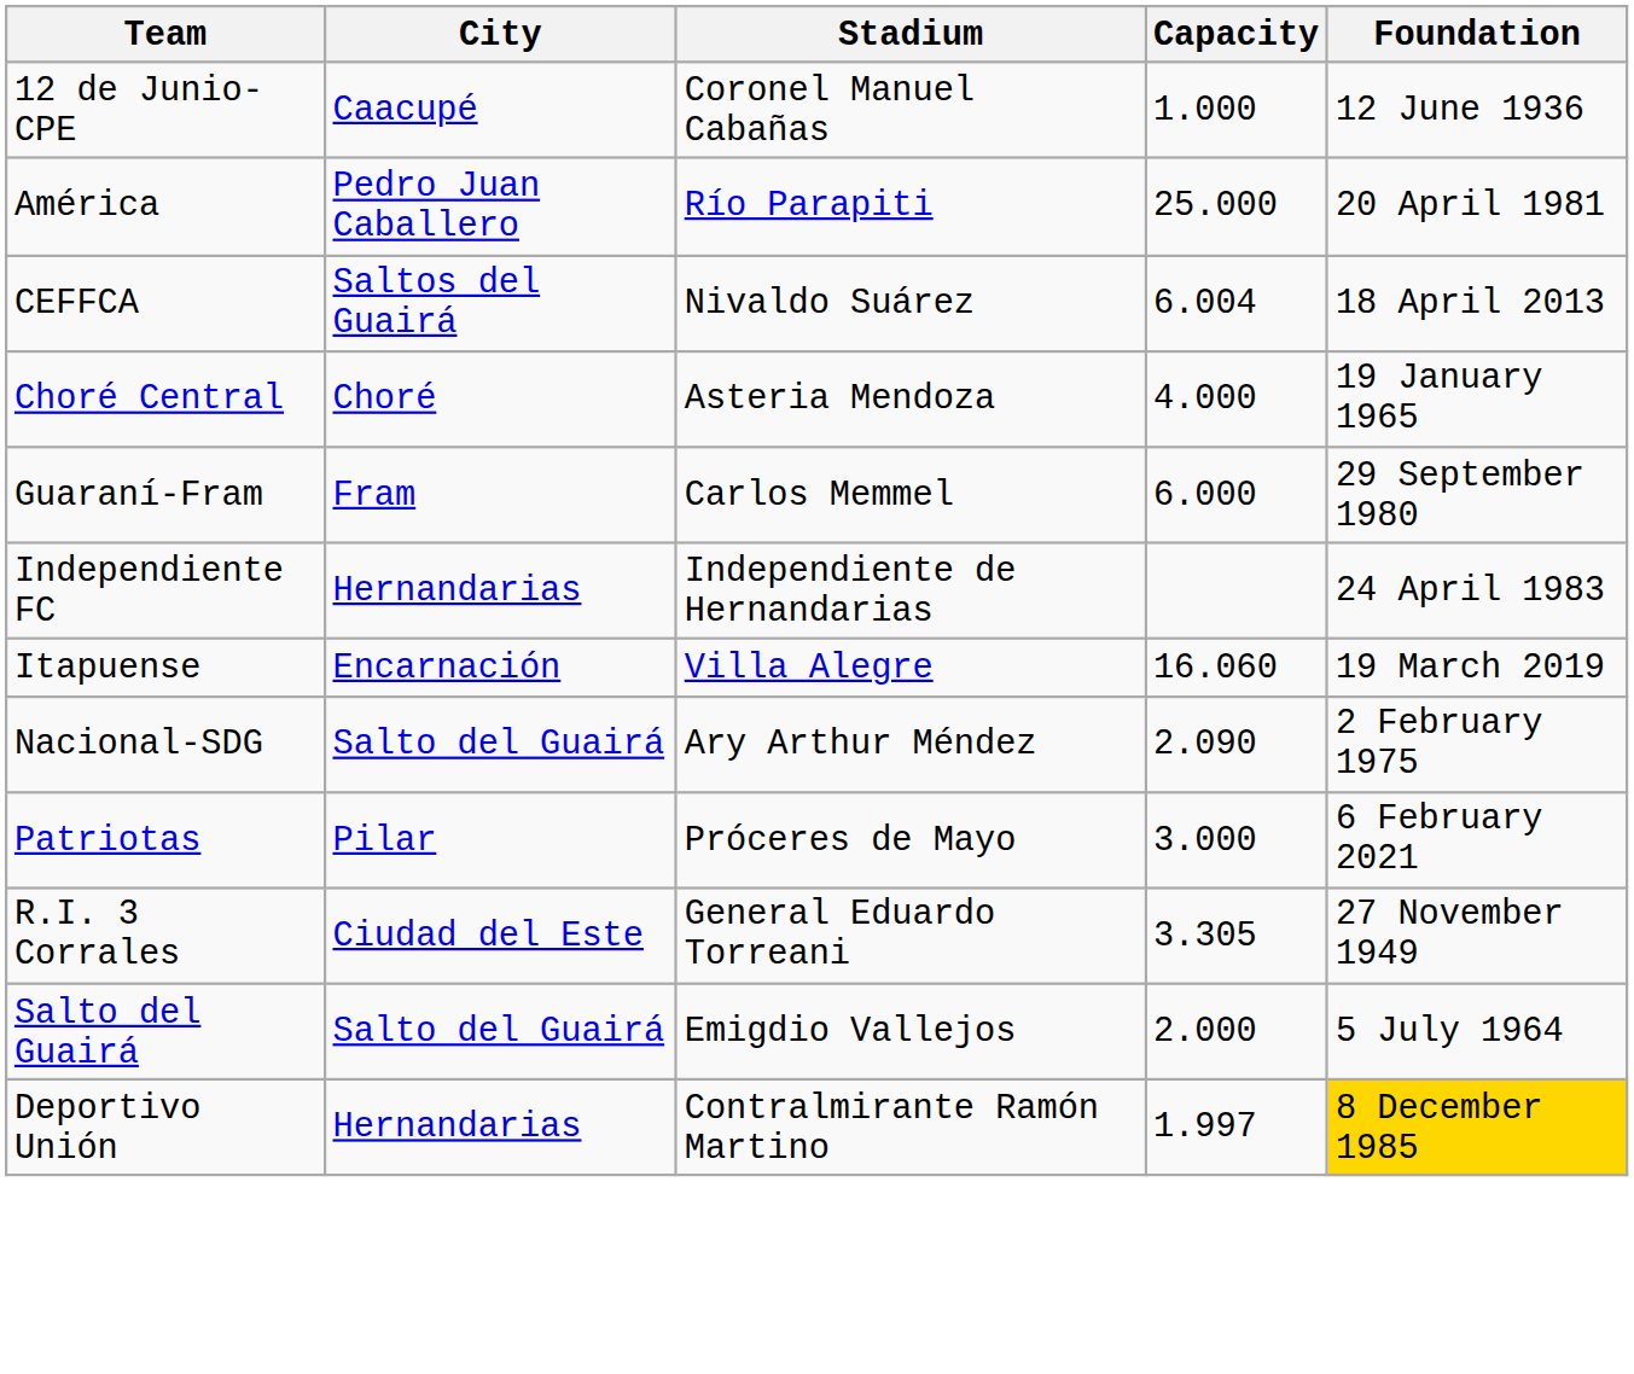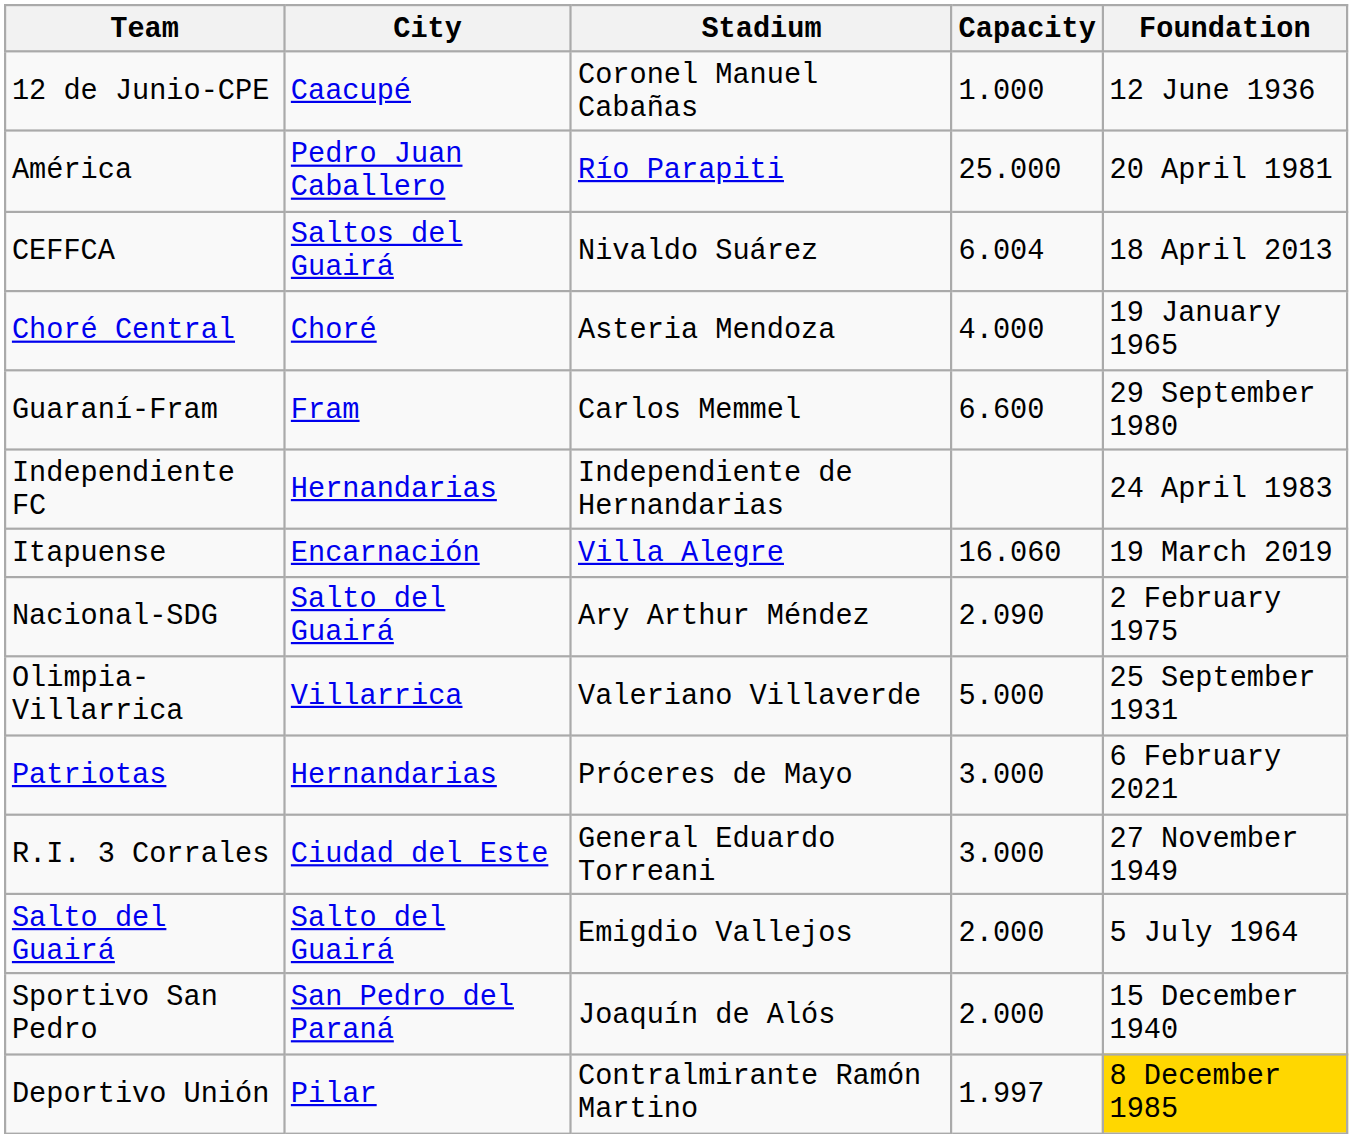Guaraní-Fram | Capacity: 6.000 -> 6.600
+ row: Olimpia-Villarrica | Villarrica | Valeriano Villaverde | 5.000 | 25 September 1931
Patriotas | City: Pilar -> Hernandarias
R.I. 3 Corrales | Capacity: 3.305 -> 3.000
+ row: Sportivo San Pedro | San Pedro del Paraná | Joaquín de Alós | 2.000 | 15 December 1940
Deportivo Unión | City: Hernandarias -> Pilar
